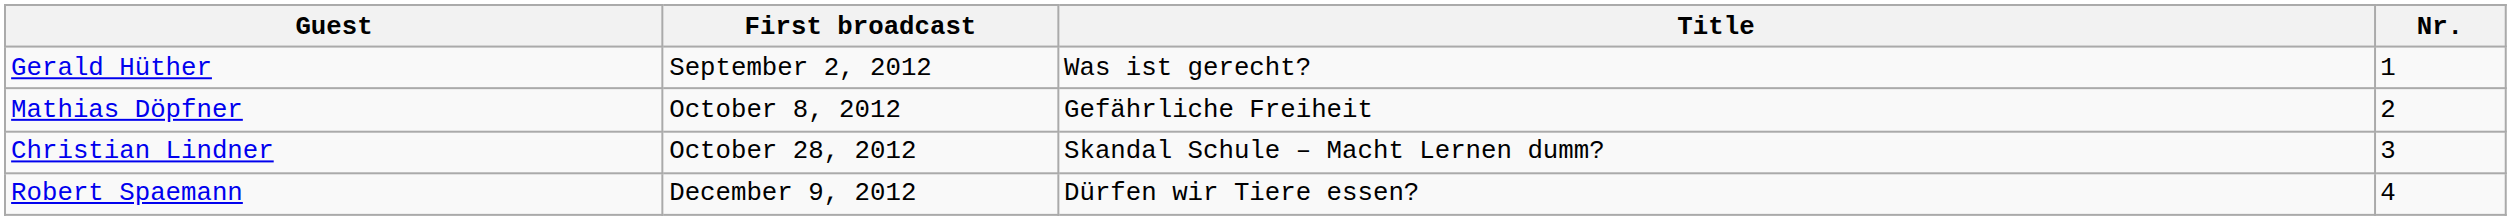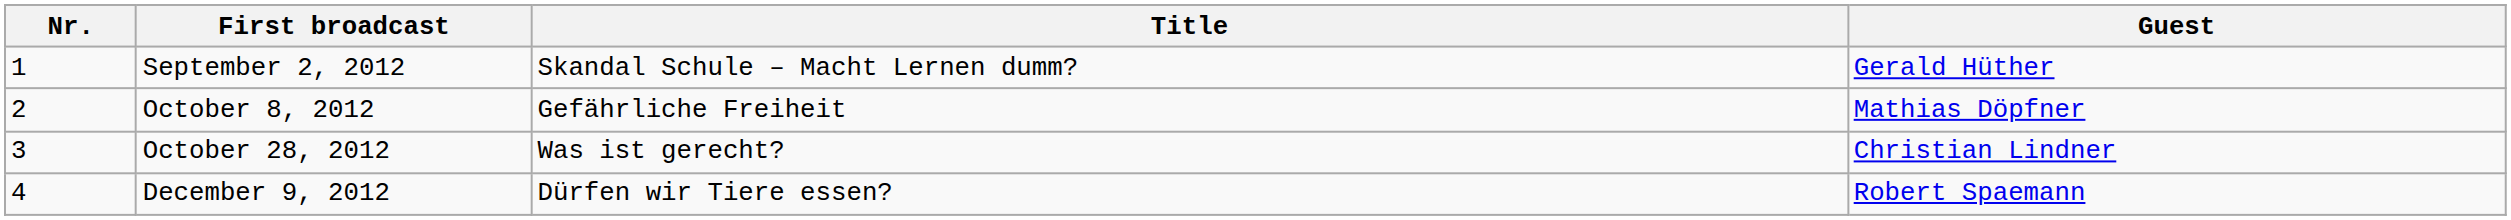columns swapped: Nr. <-> Guest
September 2, 2012 | Title: Was ist gerecht? -> Skandal Schule – Macht Lernen dumm?
October 28, 2012 | Title: Skandal Schule – Macht Lernen dumm? -> Was ist gerecht?
